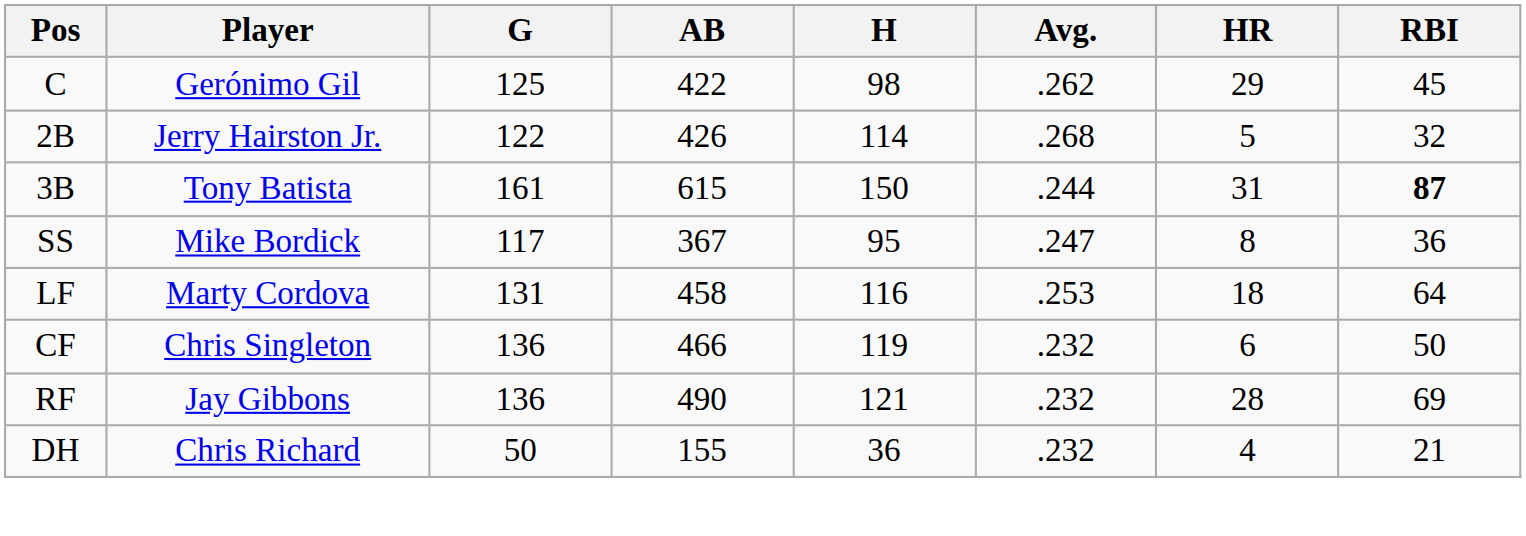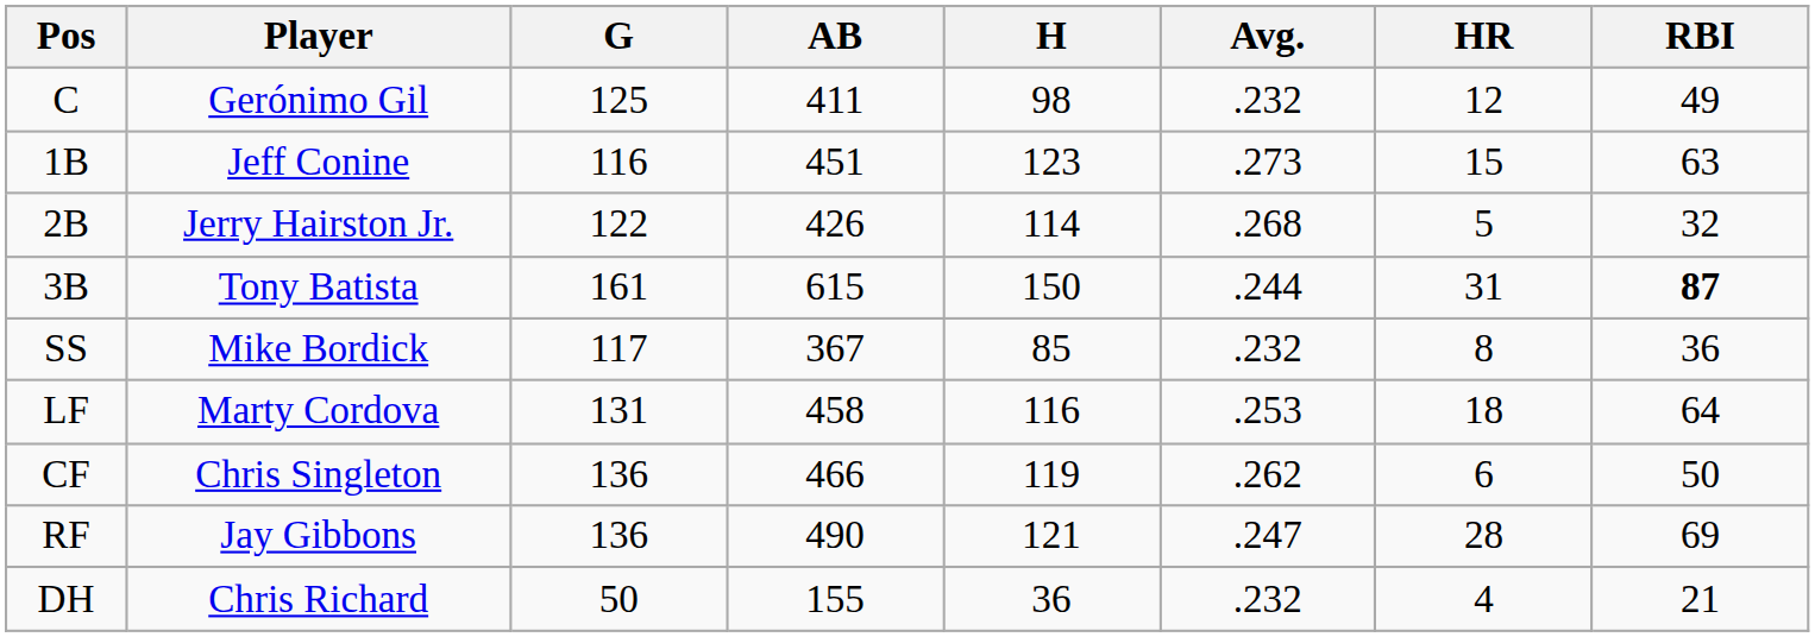C | AB: 422 -> 411
C | Avg.: .262 -> .232
C | HR: 29 -> 12
C | RBI: 45 -> 49
+ row: 1B | Jeff Conine | 116 | 451 | 123 | .273 | 15 | 63
SS | H: 95 -> 85
SS | Avg.: .247 -> .232
CF | Avg.: .232 -> .262
RF | Avg.: .232 -> .247
